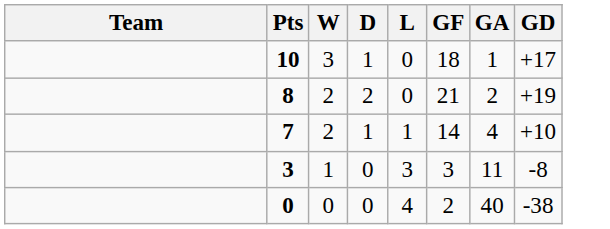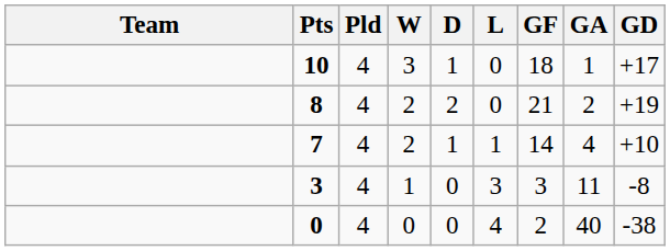+ column: Pld | 4 | 4 | 4 | 4 | 4
